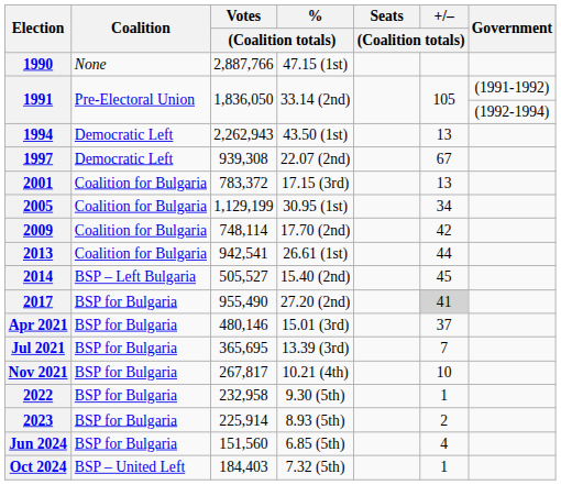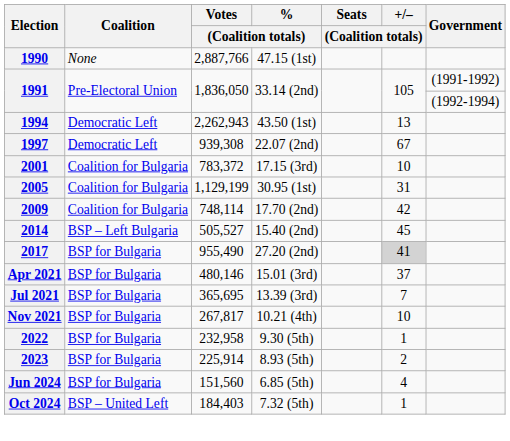2001 | +/– / (Coalition totals): 13 -> 10
2005 | +/– / (Coalition totals): 34 -> 31
- row: 2013 | Coalition for Bulgaria | 942,541 | 26.61 (1st) | 44
